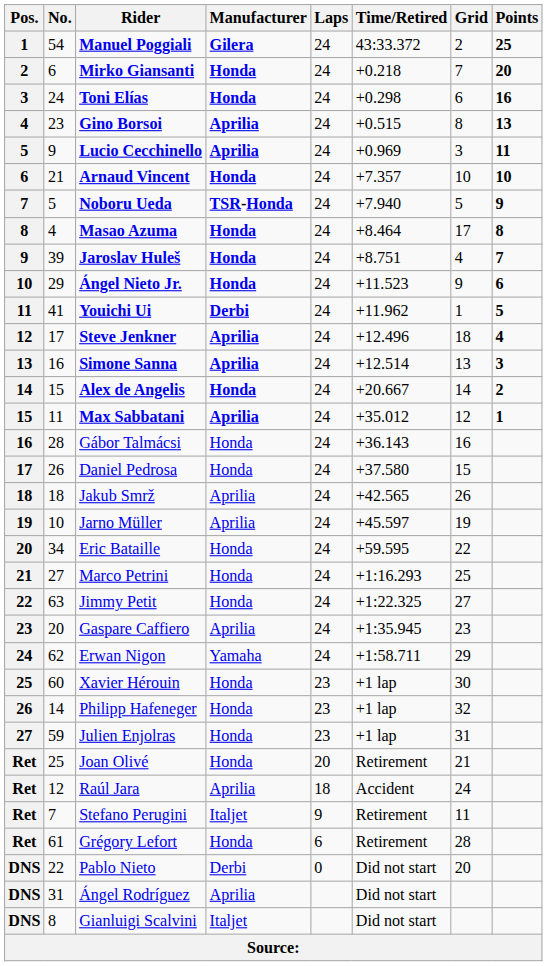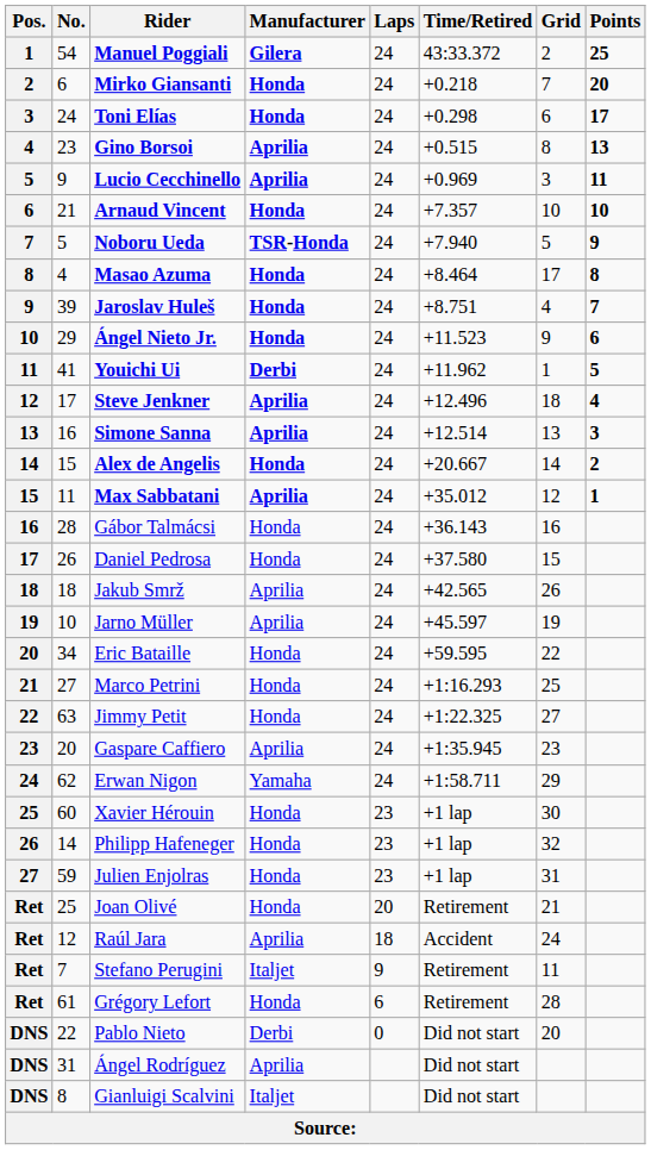Toni Elías | Points: 16 -> 17
